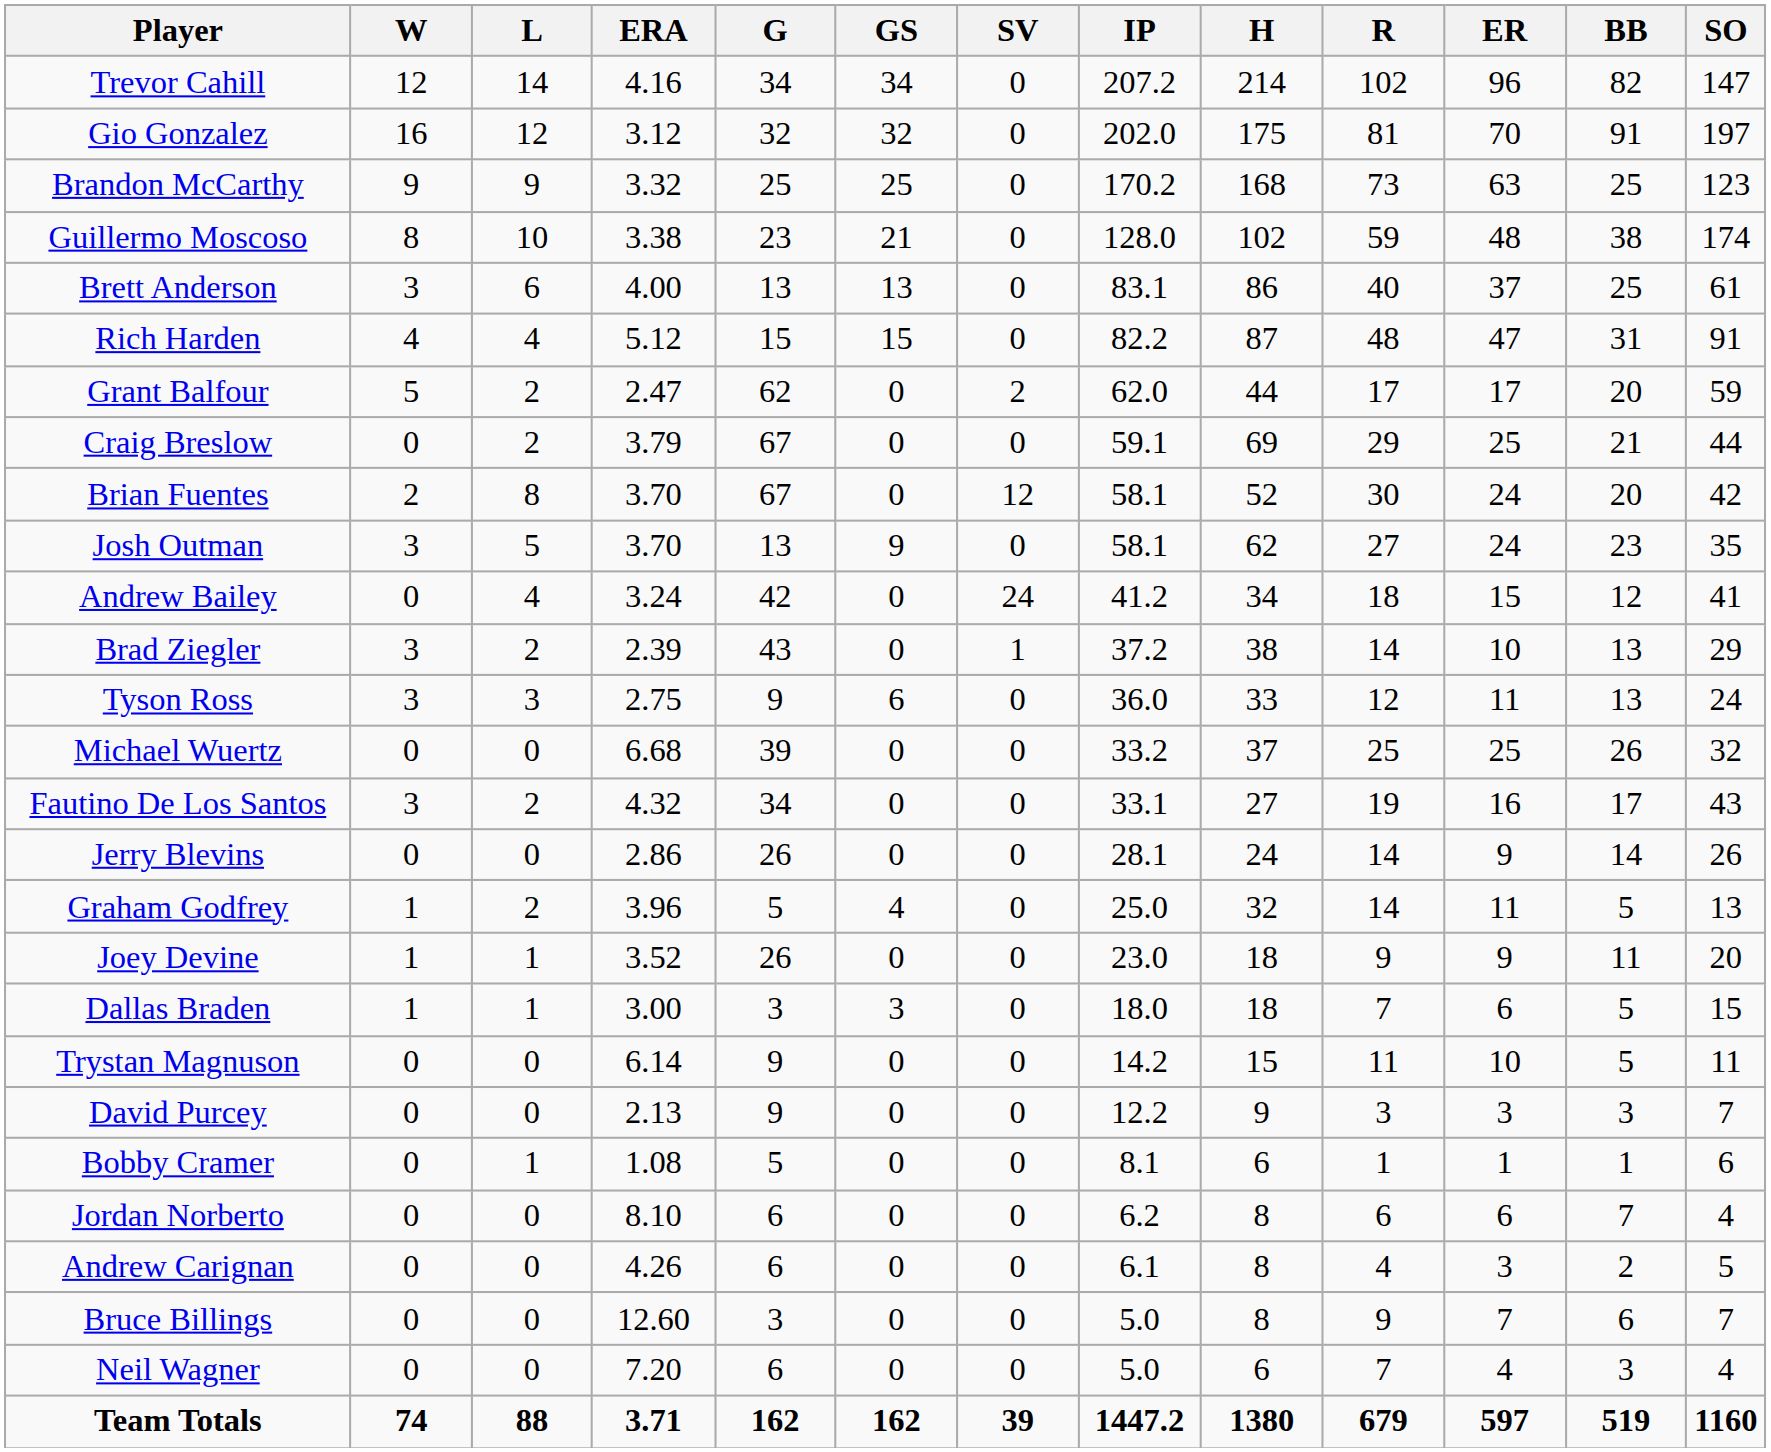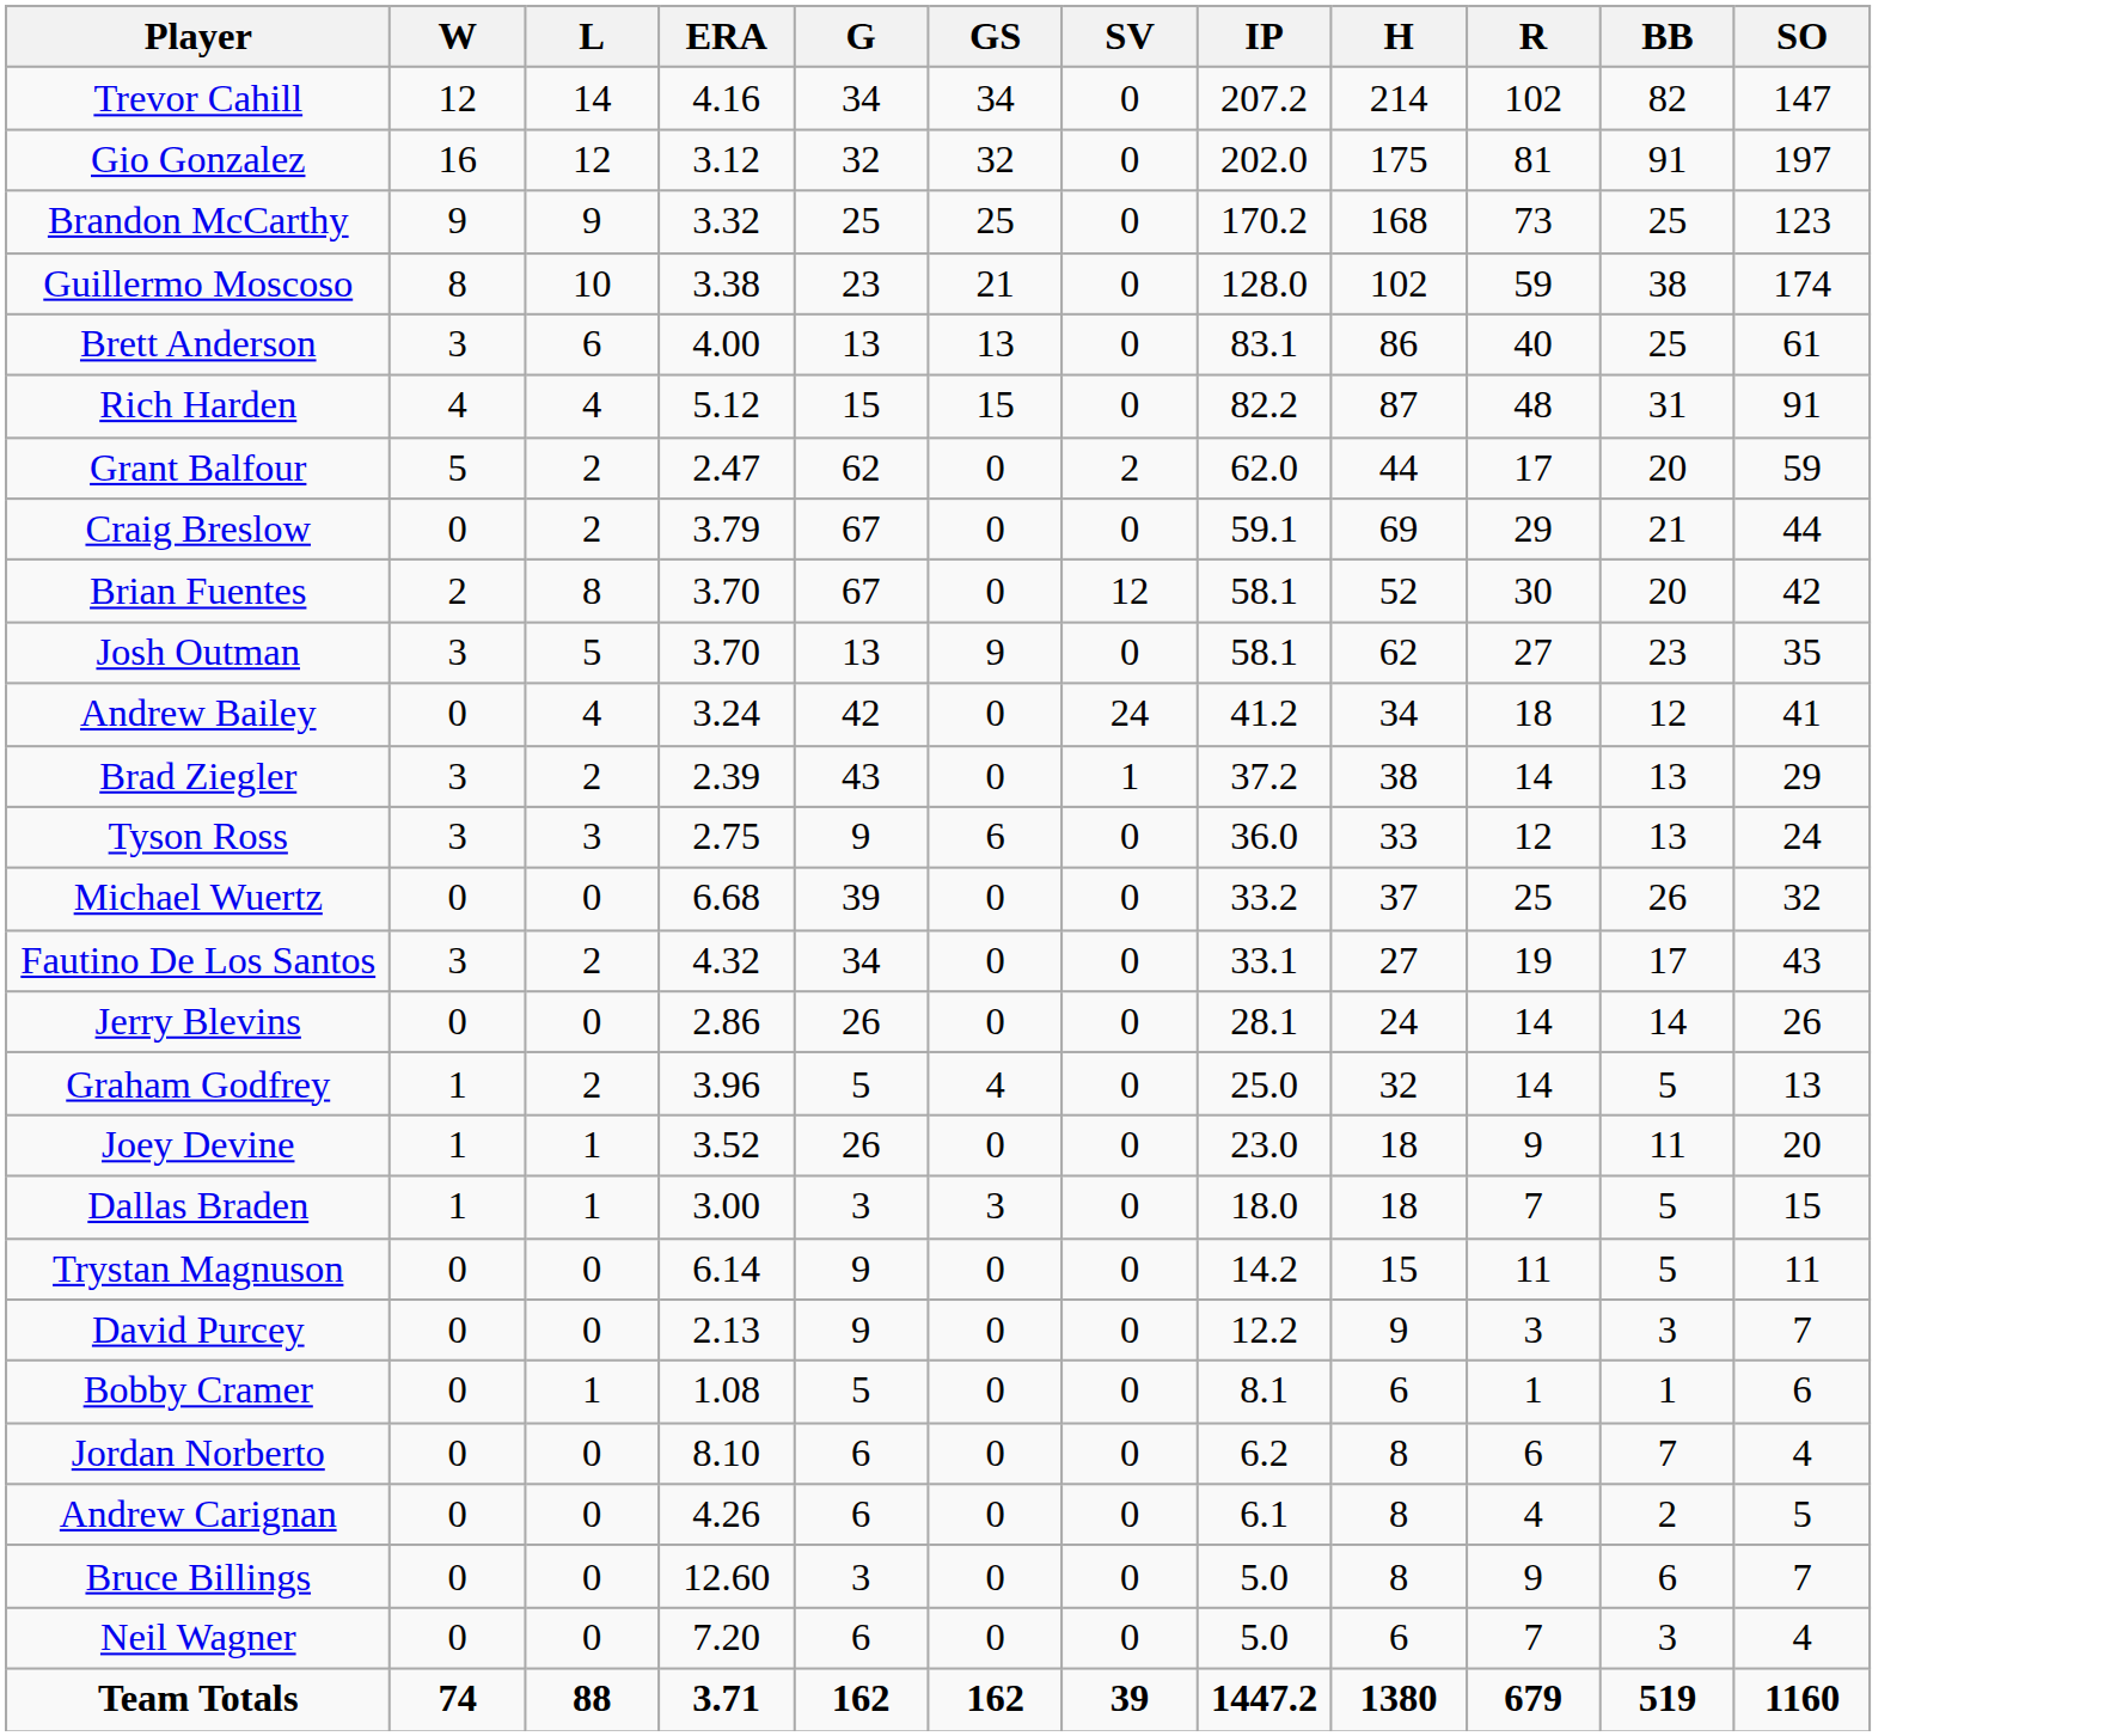- column: ER | 96 | 70 | 63 | 48 | 37 | 47 | 17 | 25 | 24 | 24 | 15 | 10 | 11 | 25 | 16 | 9 | 11 | 9 | 6 | 10 | 3 | 1 | 6 | 3 | 7 | 4 | 597
